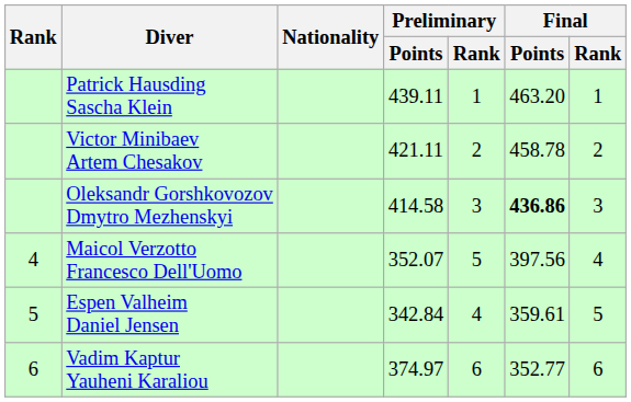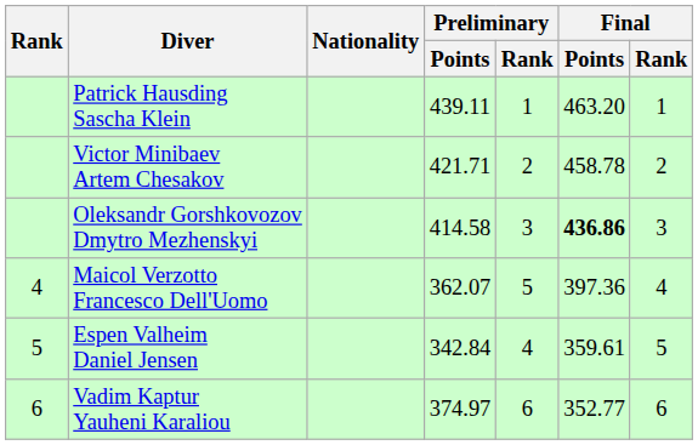Victor Minibaev Artem Chesakov | Preliminary / Points: 421.11 -> 421.71
Maicol Verzotto Francesco Dell'Uomo | Preliminary / Points: 352.07 -> 362.07
Maicol Verzotto Francesco Dell'Uomo | Final / Points: 397.56 -> 397.36
